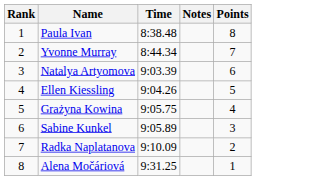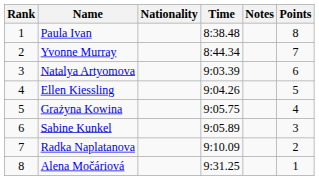+ column: Nationality
